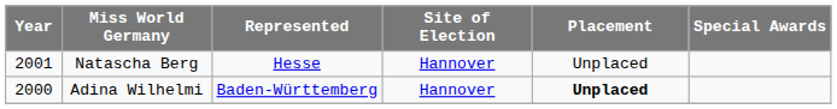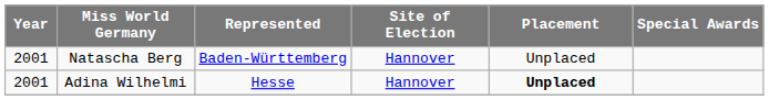Natascha Berg | Represented: Hesse -> Baden-Württemberg
Adina Wilhelmi | Year: 2000 -> 2001
Adina Wilhelmi | Represented: Baden-Württemberg -> Hesse
